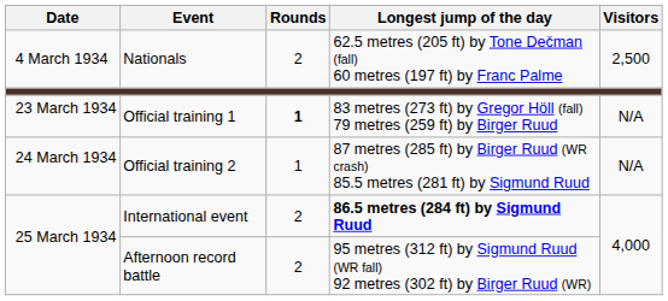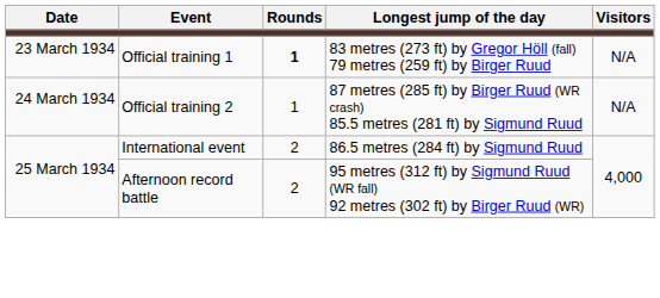- row: 4 March 1934 | Nationals | 2 | 62.5 metres (205 ft) by Tone Dečman (fall) 60 metres (197 ft) by Franc Palme | 2,500
International event | Longest jump of the day: bold -> normal
